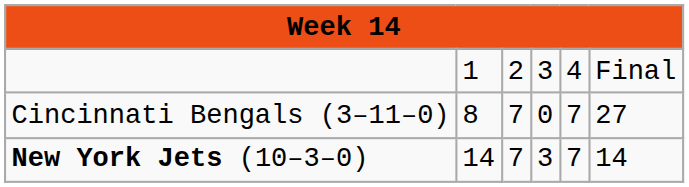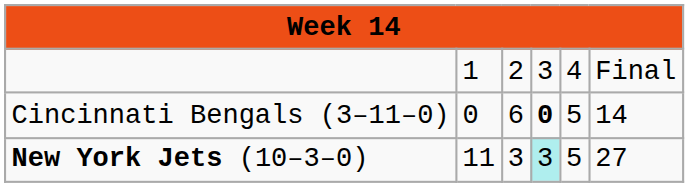Cincinnati Bengals (3–11–0) | column 2: 8 -> 0
Cincinnati Bengals (3–11–0) | column 3: 7 -> 6
Cincinnati Bengals (3–11–0) | column 4: normal -> bold
Cincinnati Bengals (3–11–0) | column 5: 7 -> 5
Cincinnati Bengals (3–11–0) | column 6: 27 -> 14
New York Jets (10–3–0) | column 2: 14 -> 11
New York Jets (10–3–0) | column 3: 7 -> 3
New York Jets (10–3–0) | column 4: no background -> paleturquoise background
New York Jets (10–3–0) | column 5: 7 -> 5
New York Jets (10–3–0) | column 6: 14 -> 27
